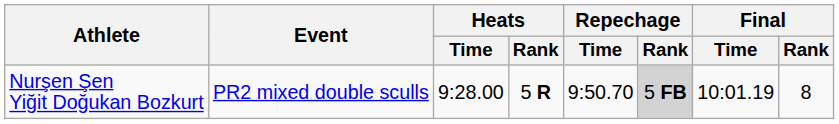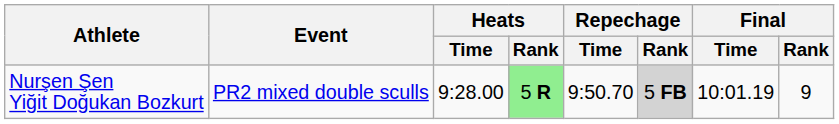Nurşen Şen Yiğit Doğukan Bozkurt | Heats / Rank: no background -> lightgreen background
Nurşen Şen Yiğit Doğukan Bozkurt | Final / Rank: 8 -> 9
